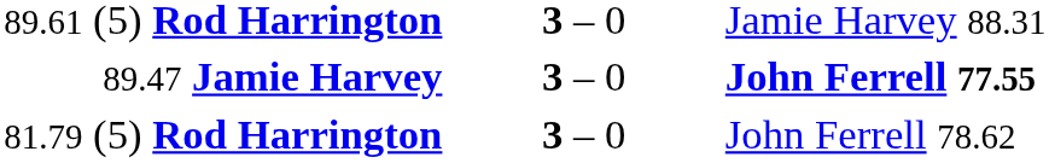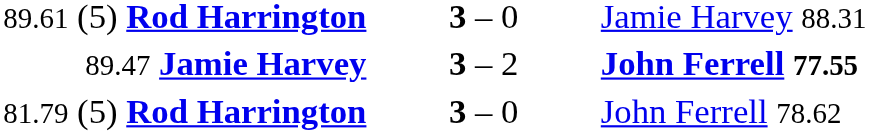89.47 Jamie Harvey | column 2: 3 – 0 -> 3 – 2
